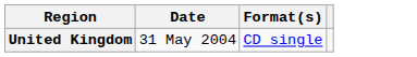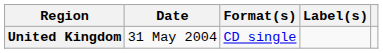+ column: Label(s)
